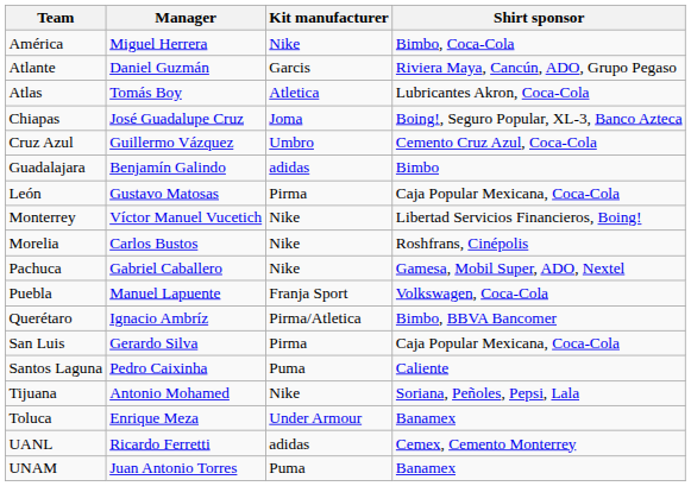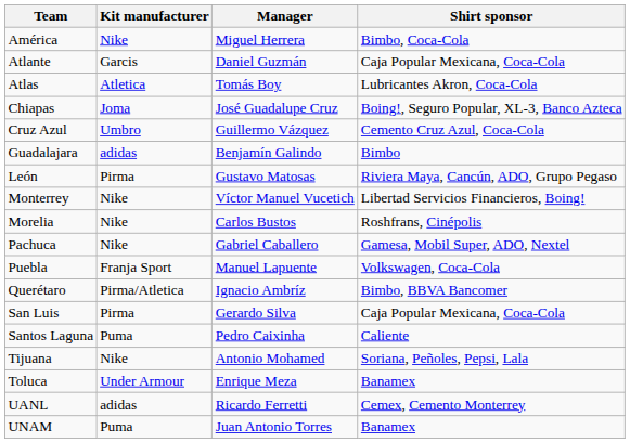columns swapped: Manager <-> Kit manufacturer
Atlante | Shirt sponsor: Riviera Maya, Cancún, ADO, Grupo Pegaso -> Caja Popular Mexicana, Coca-Cola
León | Shirt sponsor: Caja Popular Mexicana, Coca-Cola -> Riviera Maya, Cancún, ADO, Grupo Pegaso
